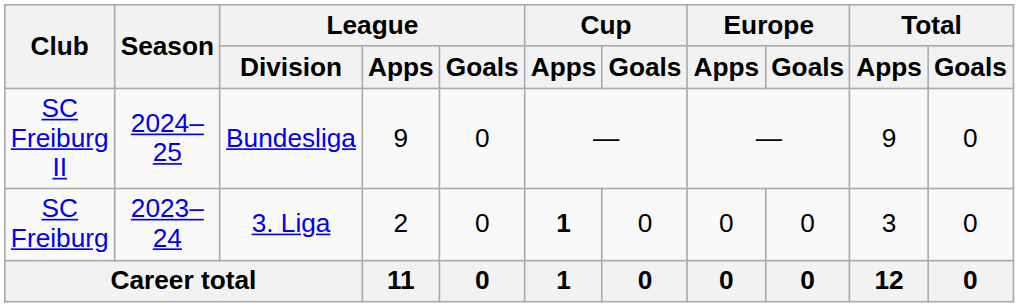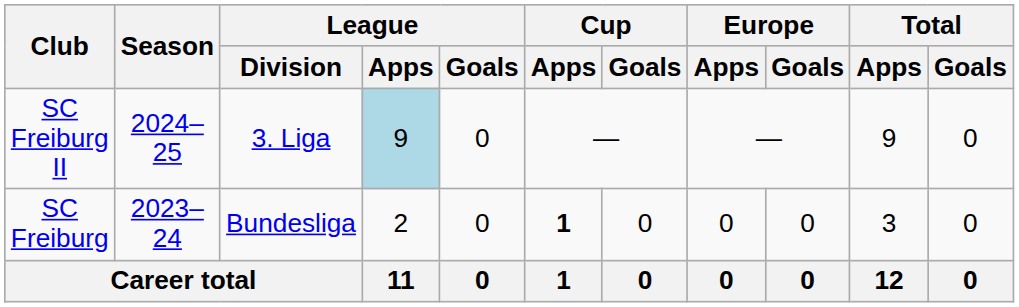SC Freiburg II | League / Division: Bundesliga -> 3. Liga
SC Freiburg II | League / Apps: no background -> lightblue background
SC Freiburg | League / Division: 3. Liga -> Bundesliga
